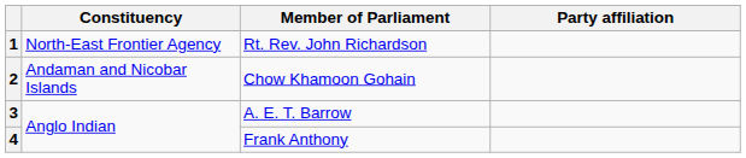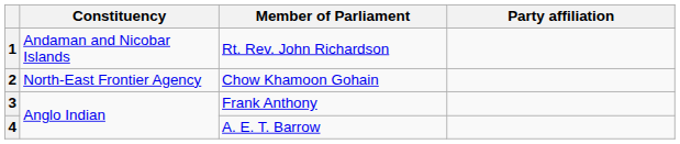1 | Constituency: North-East Frontier Agency -> Andaman and Nicobar Islands
2 | Constituency: Andaman and Nicobar Islands -> North-East Frontier Agency
3 | Member of Parliament: A. E. T. Barrow -> Frank Anthony
4 | Member of Parliament: Frank Anthony -> A. E. T. Barrow
